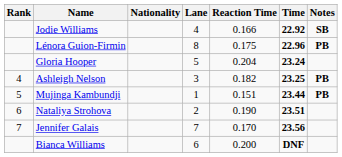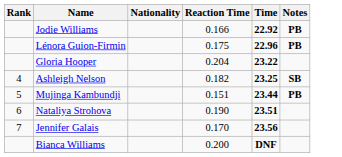- column: Lane | 4 | 8 | 5 | 3 | 1 | 2 | 7 | 6
Jodie Williams | Notes: SB -> PB
Gloria Hooper | Time: 23.24 -> 23.22
Ashleigh Nelson | Notes: PB -> SB
